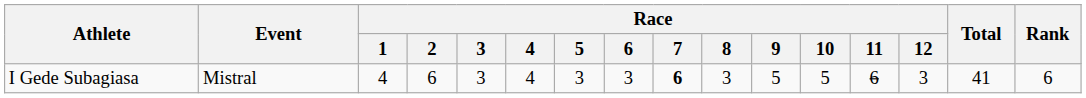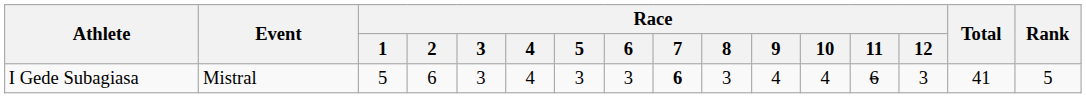I Gede Subagiasa | Race / 1: 4 -> 5
I Gede Subagiasa | Race / 9: 5 -> 4
I Gede Subagiasa | Race / 10: 5 -> 4
I Gede Subagiasa | Rank: 6 -> 5
